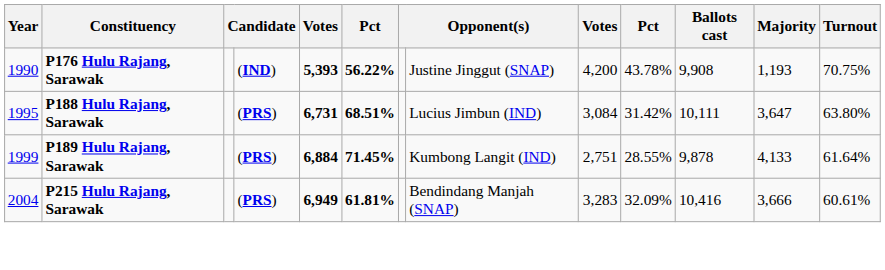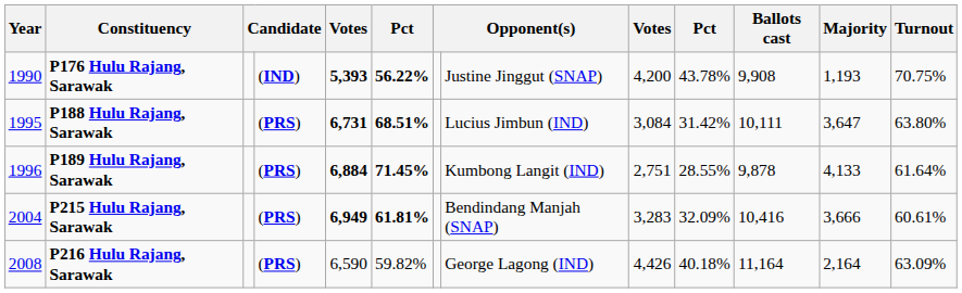P189 Hulu Rajang, Sarawak | Year: 1999 -> 1996
+ row: 2008 | P216 Hulu Rajang, Sarawak | (PRS) | 6,590 | 59.82% | George Lagong (IND) | 4,426 | 40.18% | 11,164 | 2,164 | 63.09%
